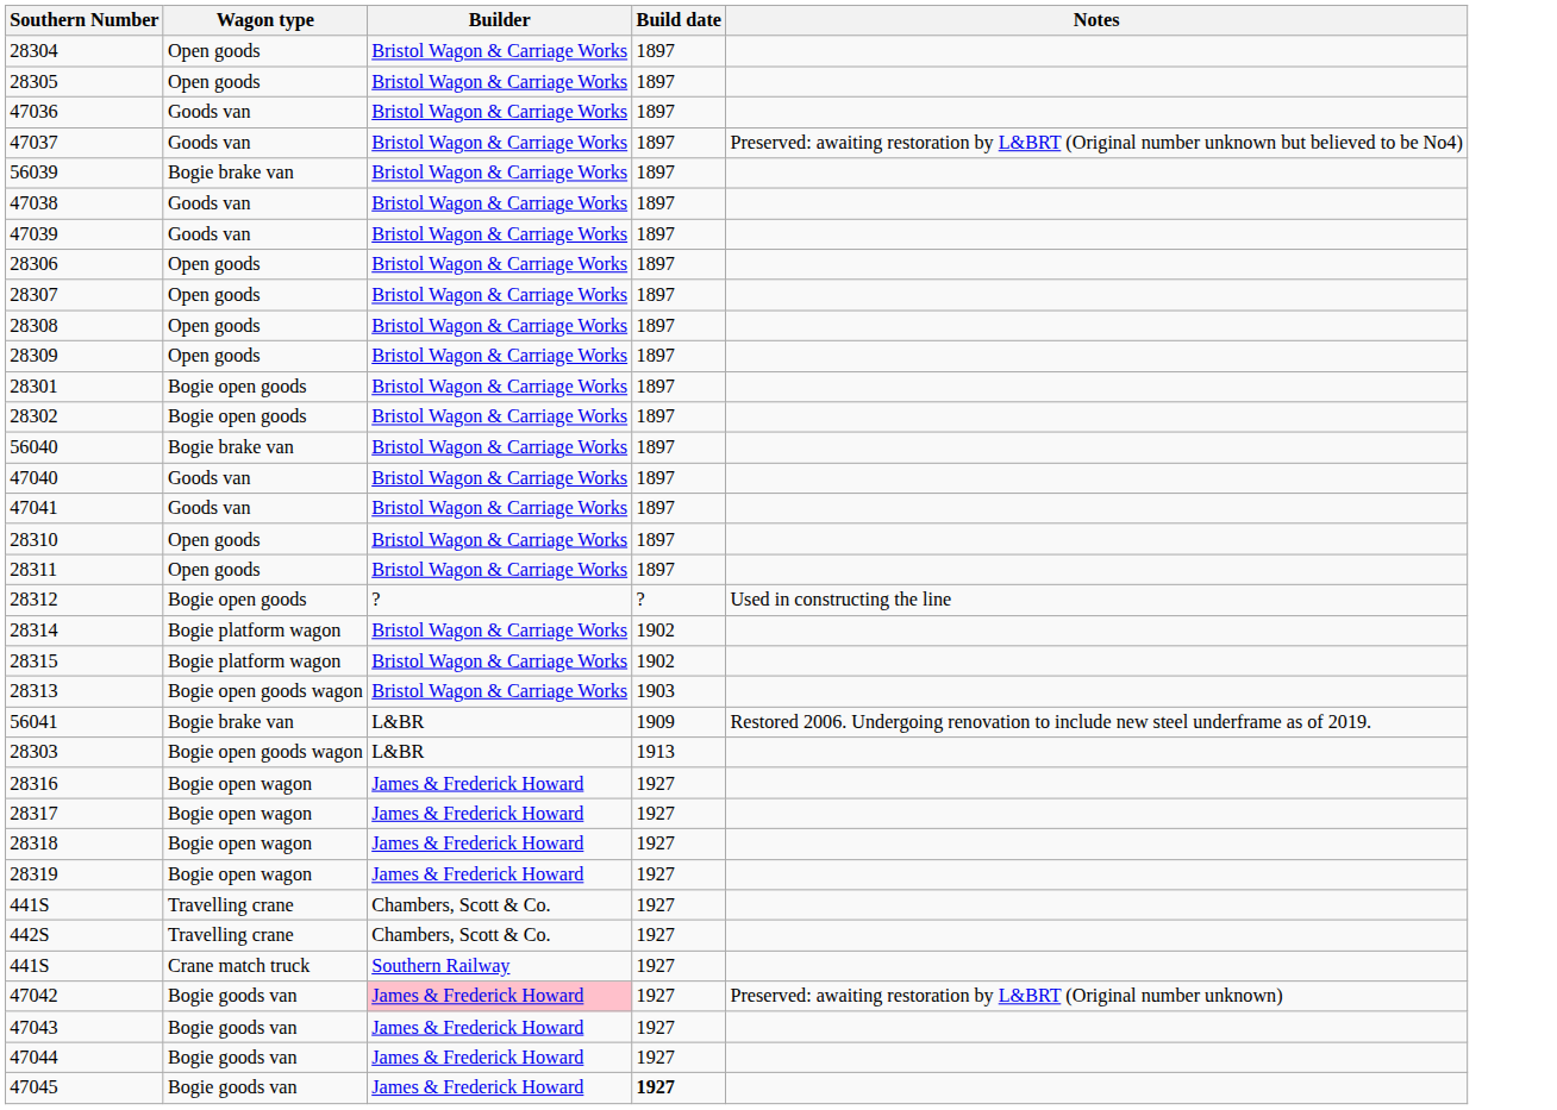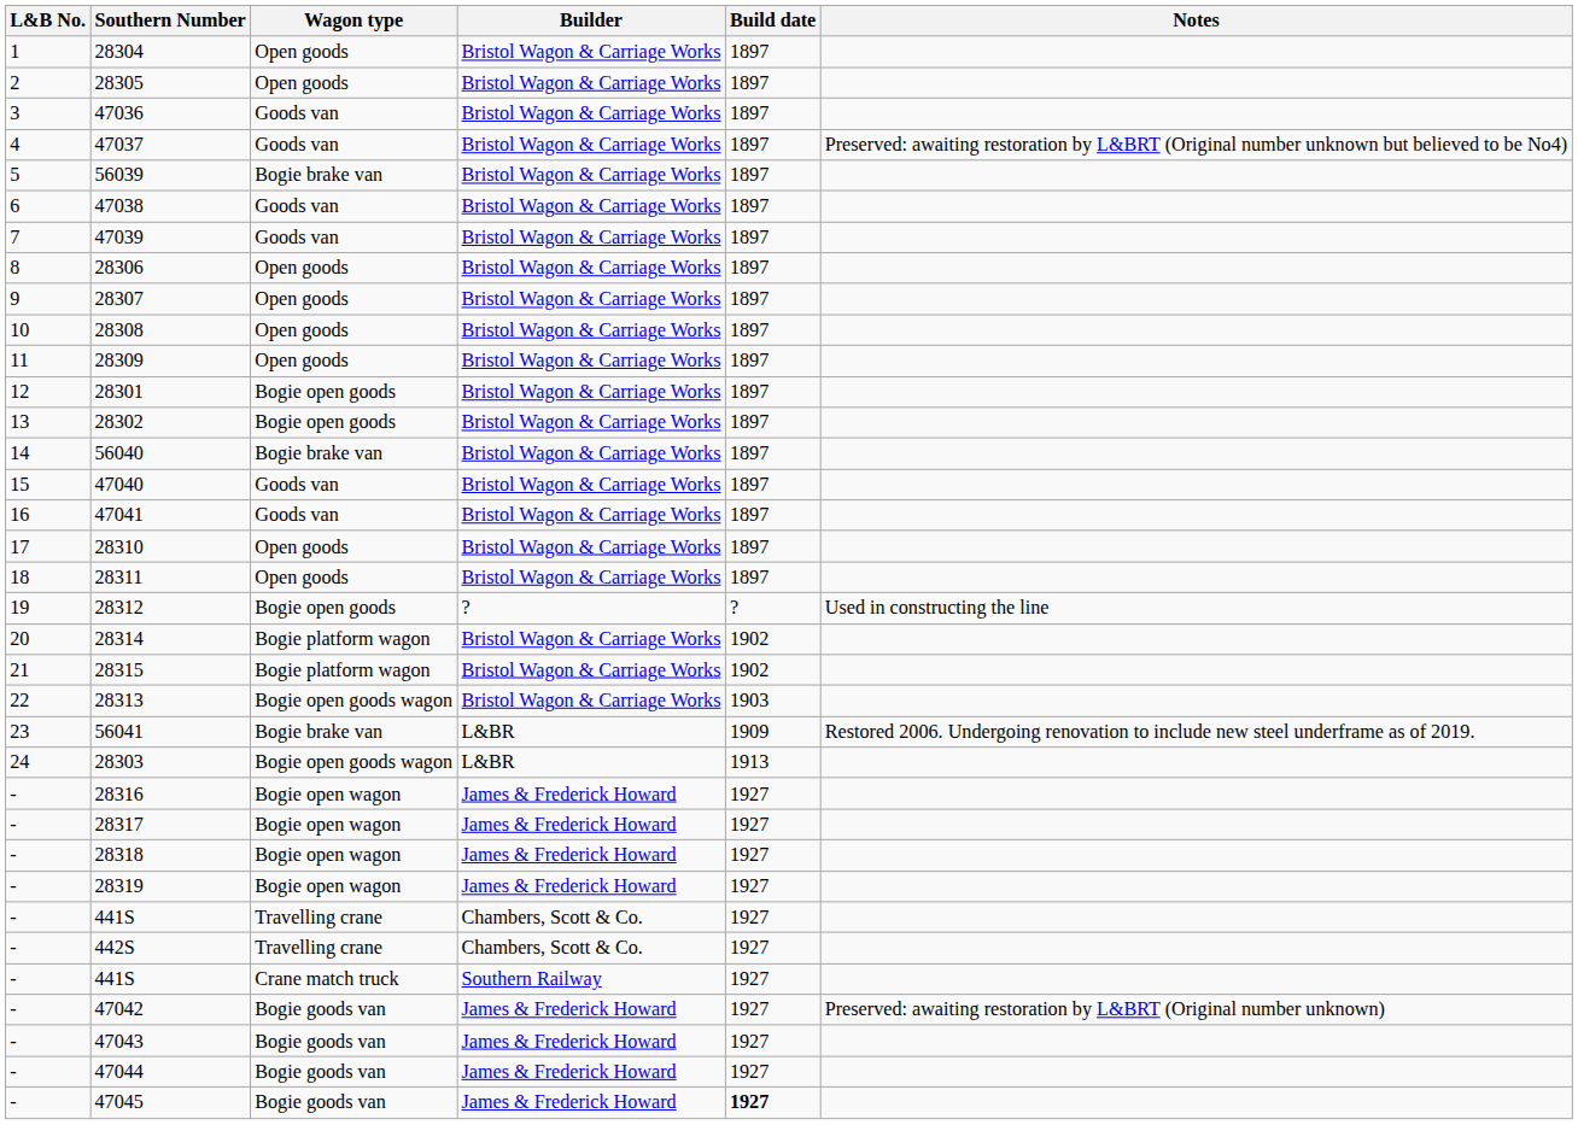+ column: L&B No. | 1 | 2 | 3 | 4 | 5 | 6 | 7 | 8 | 9 | 10 | 11 | 12 | 13 | 14 | 15 | 16 | 17 | 18 | 19 | 20 | 21 | 22 | 23 | 24 | - | - | - | - | - | - | - | - | - | - | -
47042 | Builder: pink background -> no background
